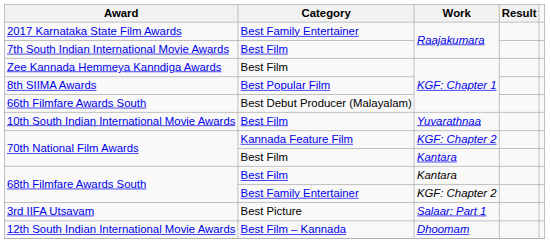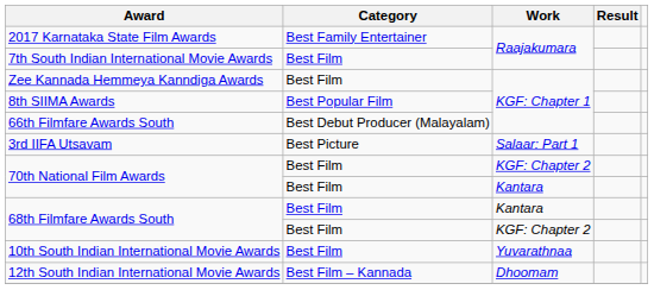rows swapped: 10th South Indian International Movie Awards <-> 3rd IIFA Utsavam
70th National Film Awards / KGF: Chapter 2 | Category: Kannada Feature Film -> Best Film
68th Filmfare Awards South / KGF: Chapter 2 | Category: Best Family Entertainer -> Best Film
